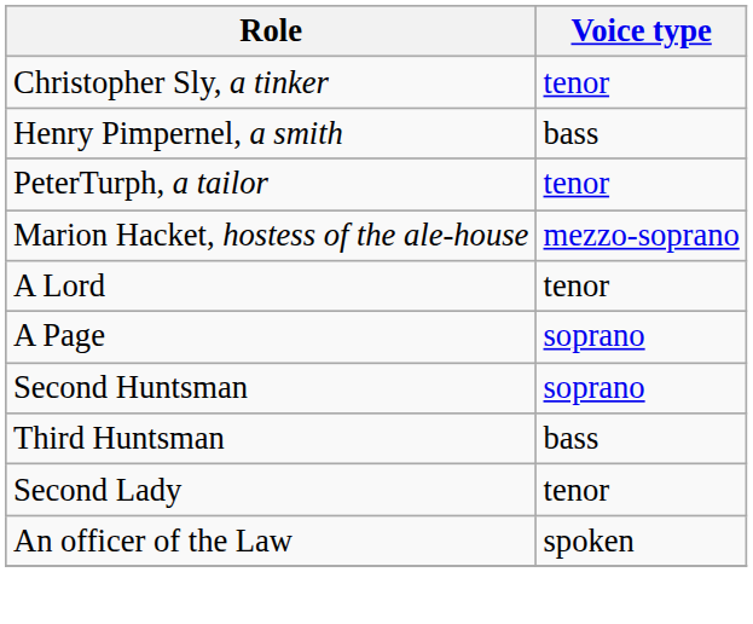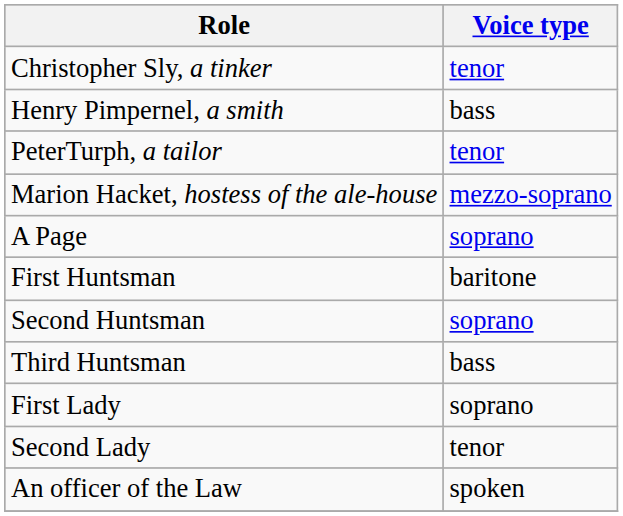- row: A Lord | tenor
+ row: First Huntsman | baritone
+ row: First Lady | soprano
